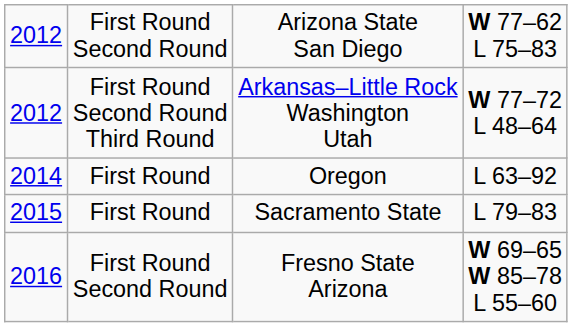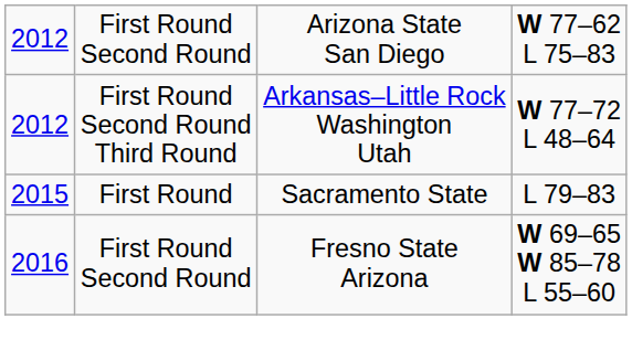- row: 2014 | First Round | Oregon | L 63–92
